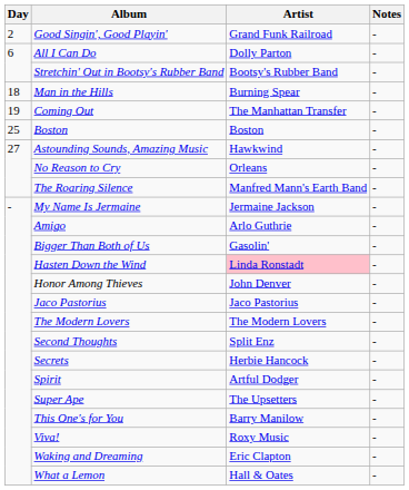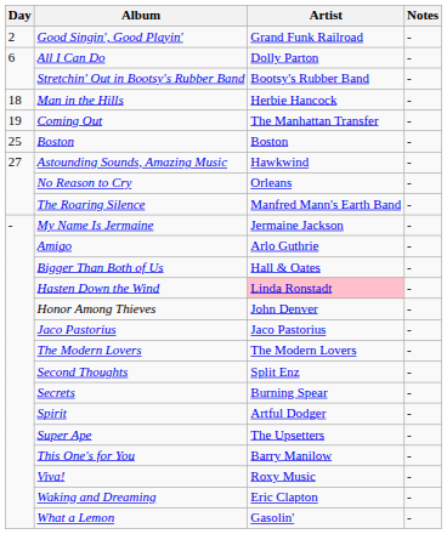Man in the Hills | Artist: Burning Spear -> Herbie Hancock
Bigger Than Both of Us | Artist: Gasolin' -> Hall & Oates
Secrets | Artist: Herbie Hancock -> Burning Spear
What a Lemon | Artist: Hall & Oates -> Gasolin'
